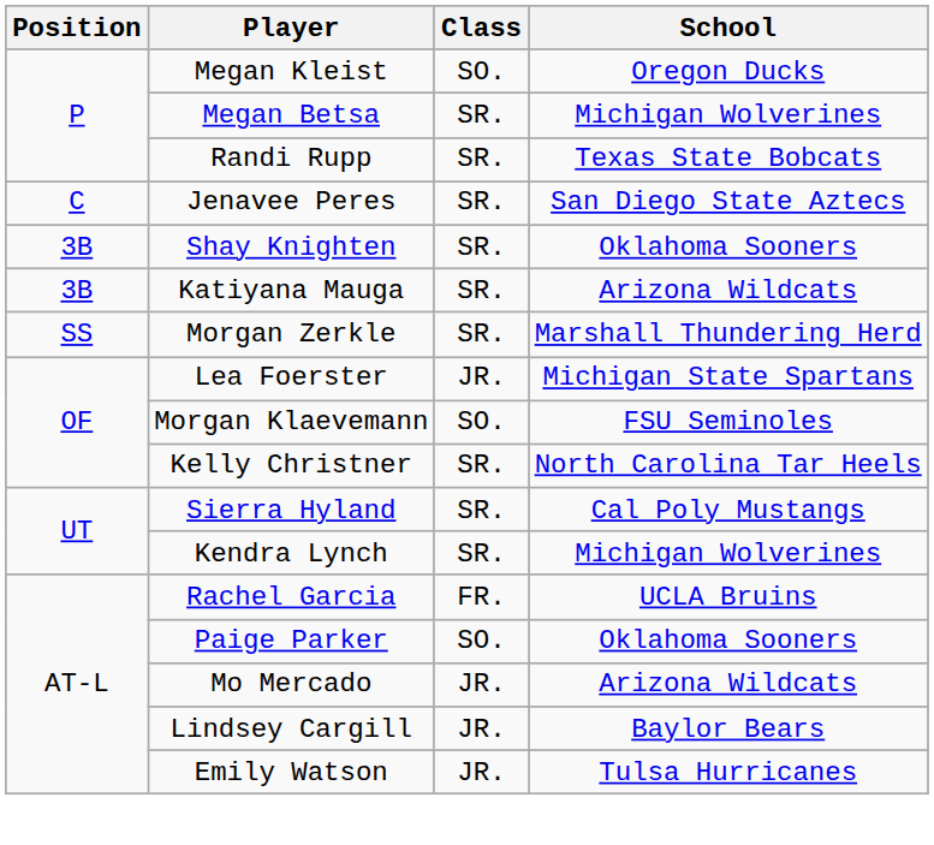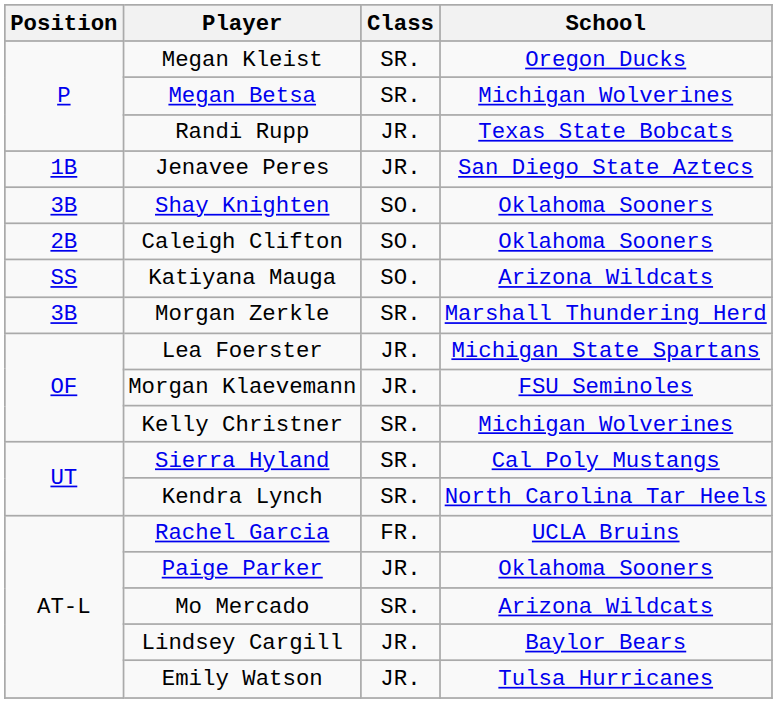Megan Kleist | Class: SO. -> SR.
Randi Rupp | Class: SR. -> JR.
Jenavee Peres | Position: C -> 1B
Jenavee Peres | Class: SR. -> JR.
Shay Knighten | Class: SR. -> SO.
+ row: 2B | Caleigh Clifton | SO. | Oklahoma Sooners
Katiyana Mauga | Position: 3B -> SS
Katiyana Mauga | Class: SR. -> SO.
Morgan Zerkle | Position: SS -> 3B
Morgan Klaevemann | Class: SO. -> JR.
Kelly Christner | School: North Carolina Tar Heels -> Michigan Wolverines
Kendra Lynch | School: Michigan Wolverines -> North Carolina Tar Heels
Paige Parker | Class: SO. -> JR.
Mo Mercado | Class: JR. -> SR.
